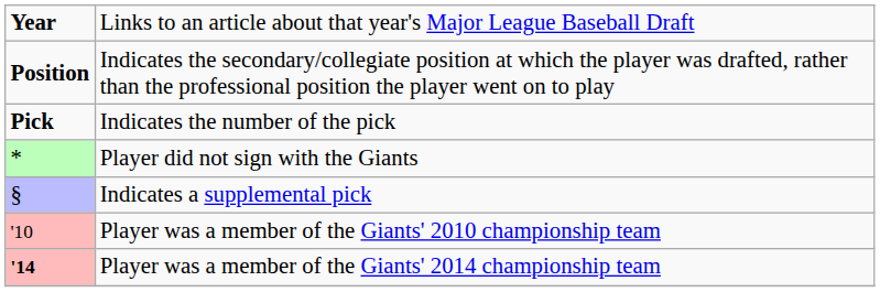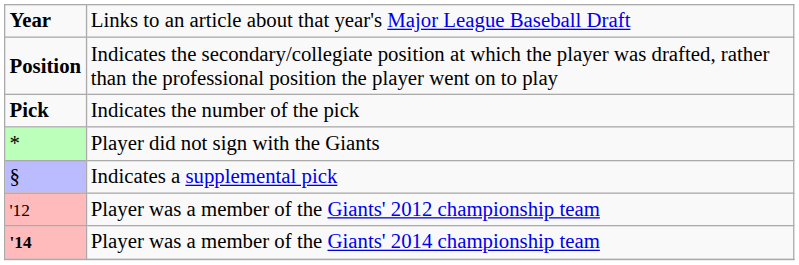- row: '10 | Player was a member of the Giants' 2010 championship team
+ row: '12 | Player was a member of the Giants' 2012 championship team
